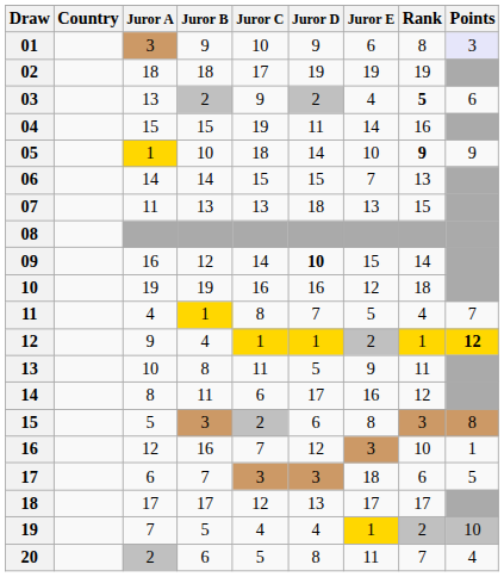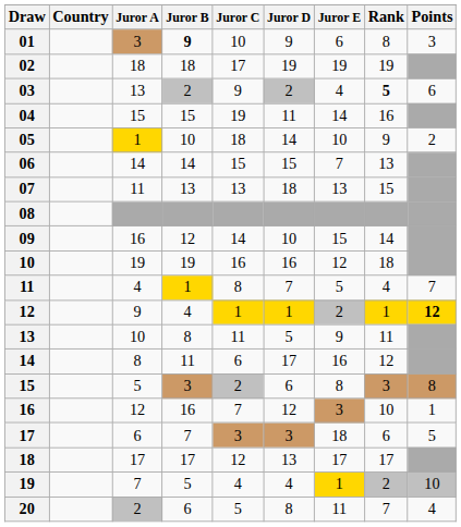01 | Juror B: normal -> bold
01 | Points: lavender background -> no background
05 | Rank: bold -> normal
05 | Points: 9 -> 2
09 | Juror D: bold -> normal
